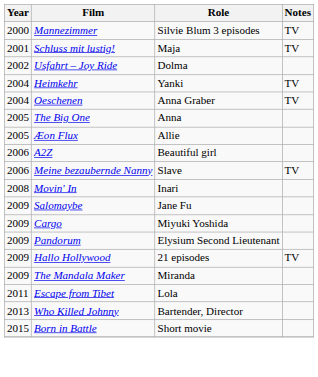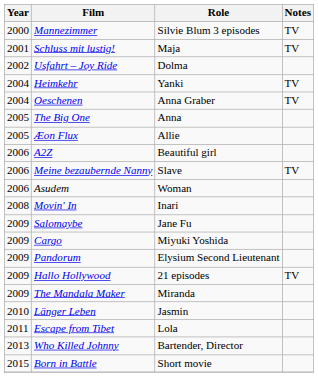+ row: 2006 | Asudem | Woman
+ row: 2010 | Länger Leben | Jasmin
